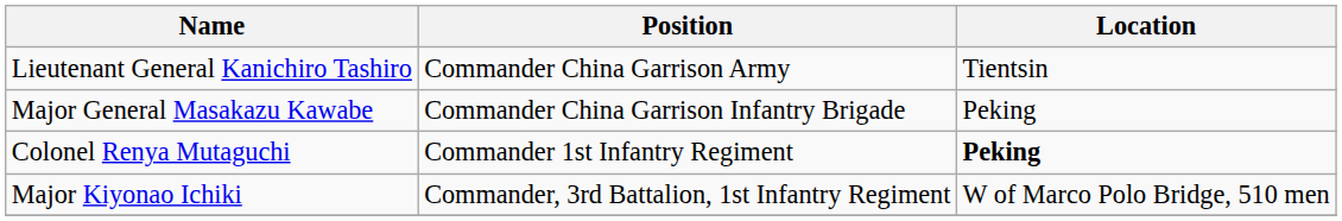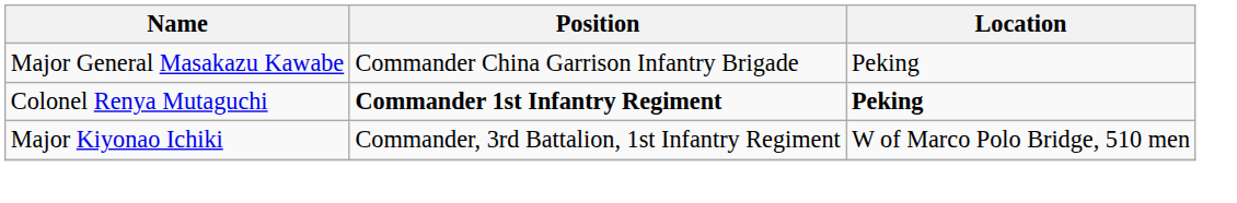- row: Lieutenant General Kanichiro Tashiro | Commander China Garrison Army | Tientsin
Colonel Renya Mutaguchi | Position: normal -> bold
